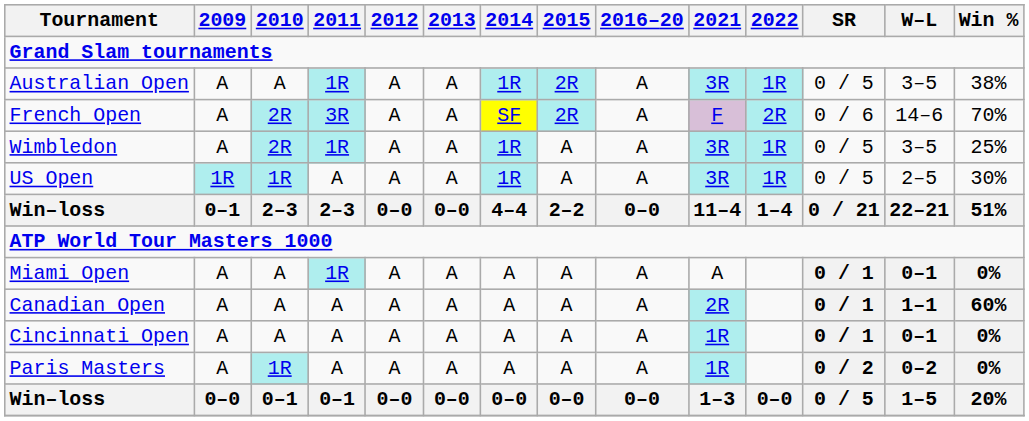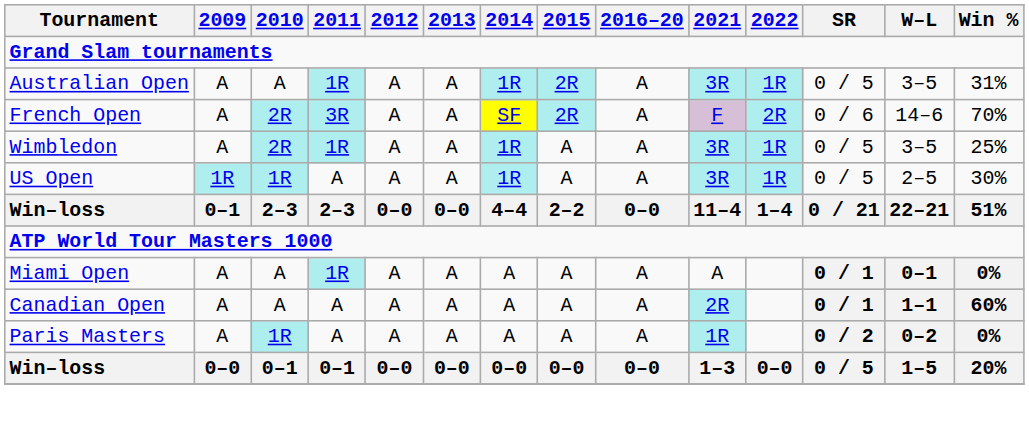Australian Open | Win %: 38% -> 31%
- row: Cincinnati Open | A | A | A | A | A | A | A | A | 1R | 0 / 1 | 0–1 | 0%
